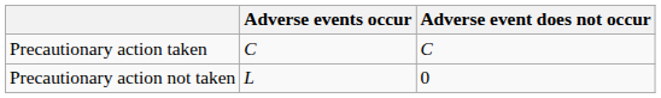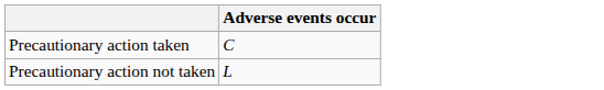- column: Adverse event does not occur | C | 0
